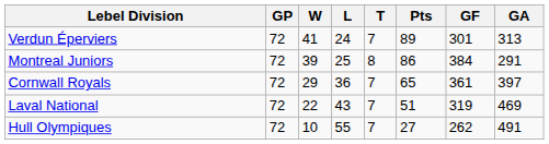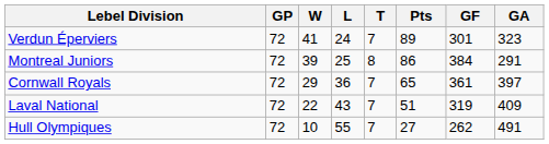Verdun Éperviers | GA: 313 -> 323
Laval National | GA: 469 -> 409
